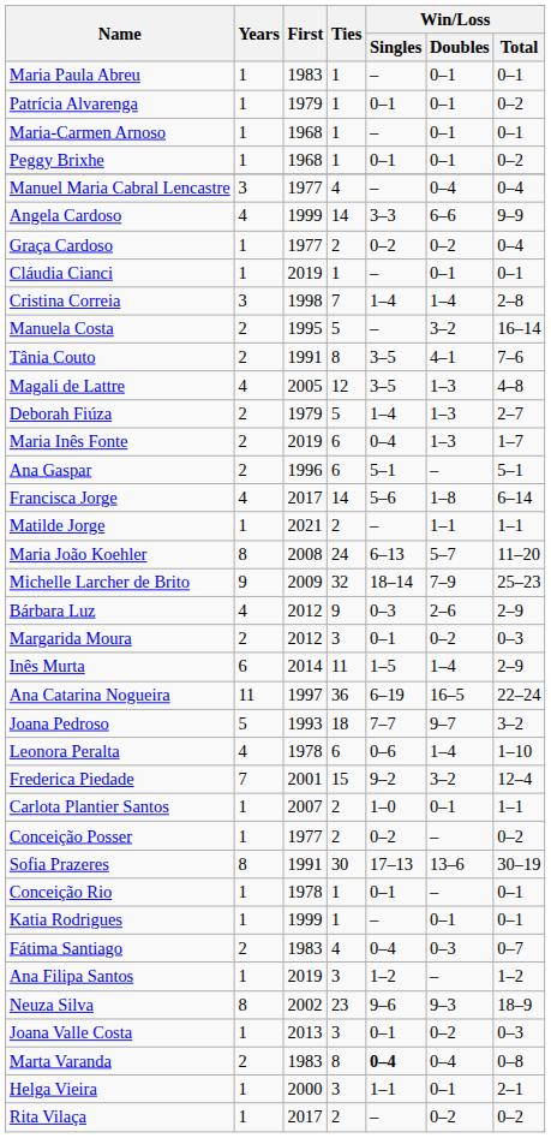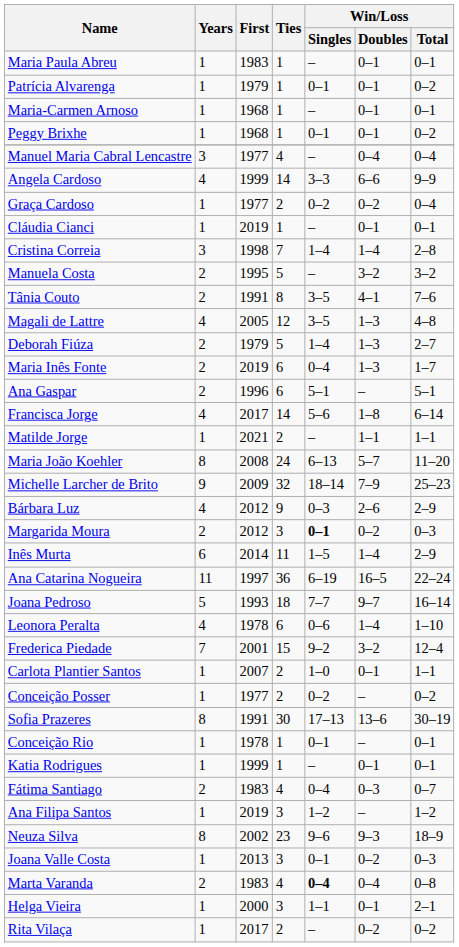Manuela Costa | Win/Loss / Total: 16–14 -> 3–2
Margarida Moura | Win/Loss / Singles: normal -> bold
Joana Pedroso | Win/Loss / Total: 3–2 -> 16–14
Marta Varanda | Ties: 8 -> 4
